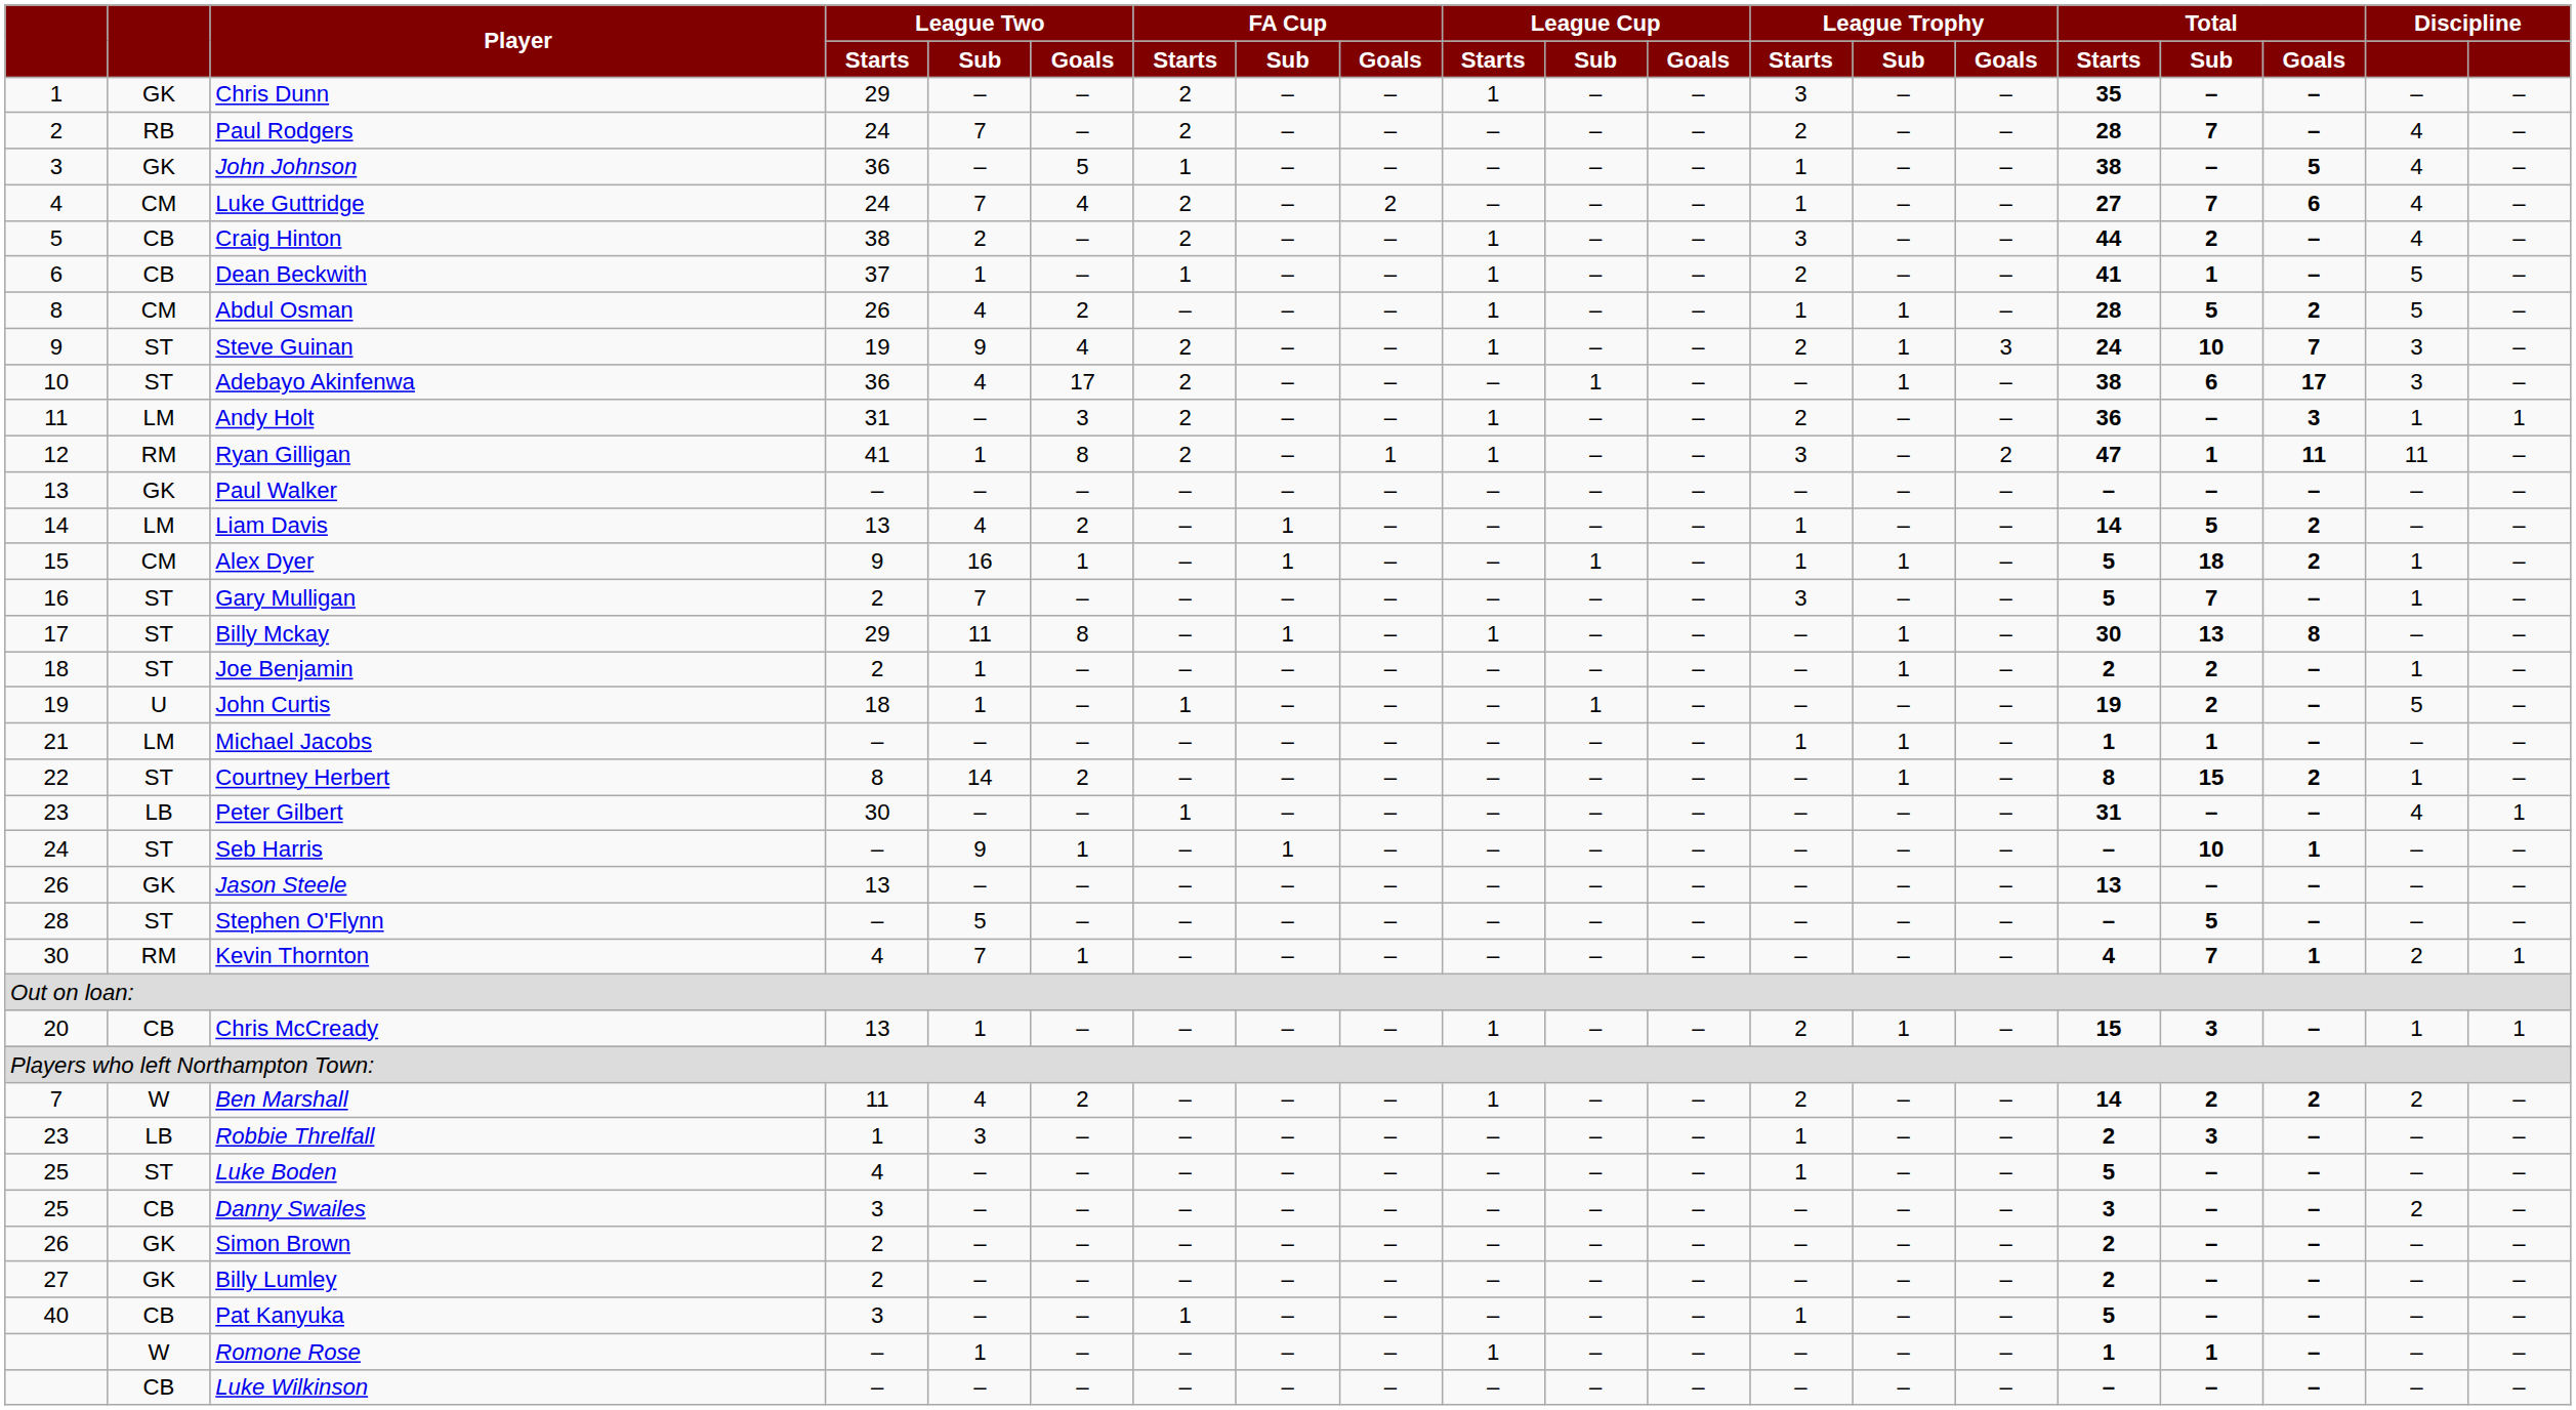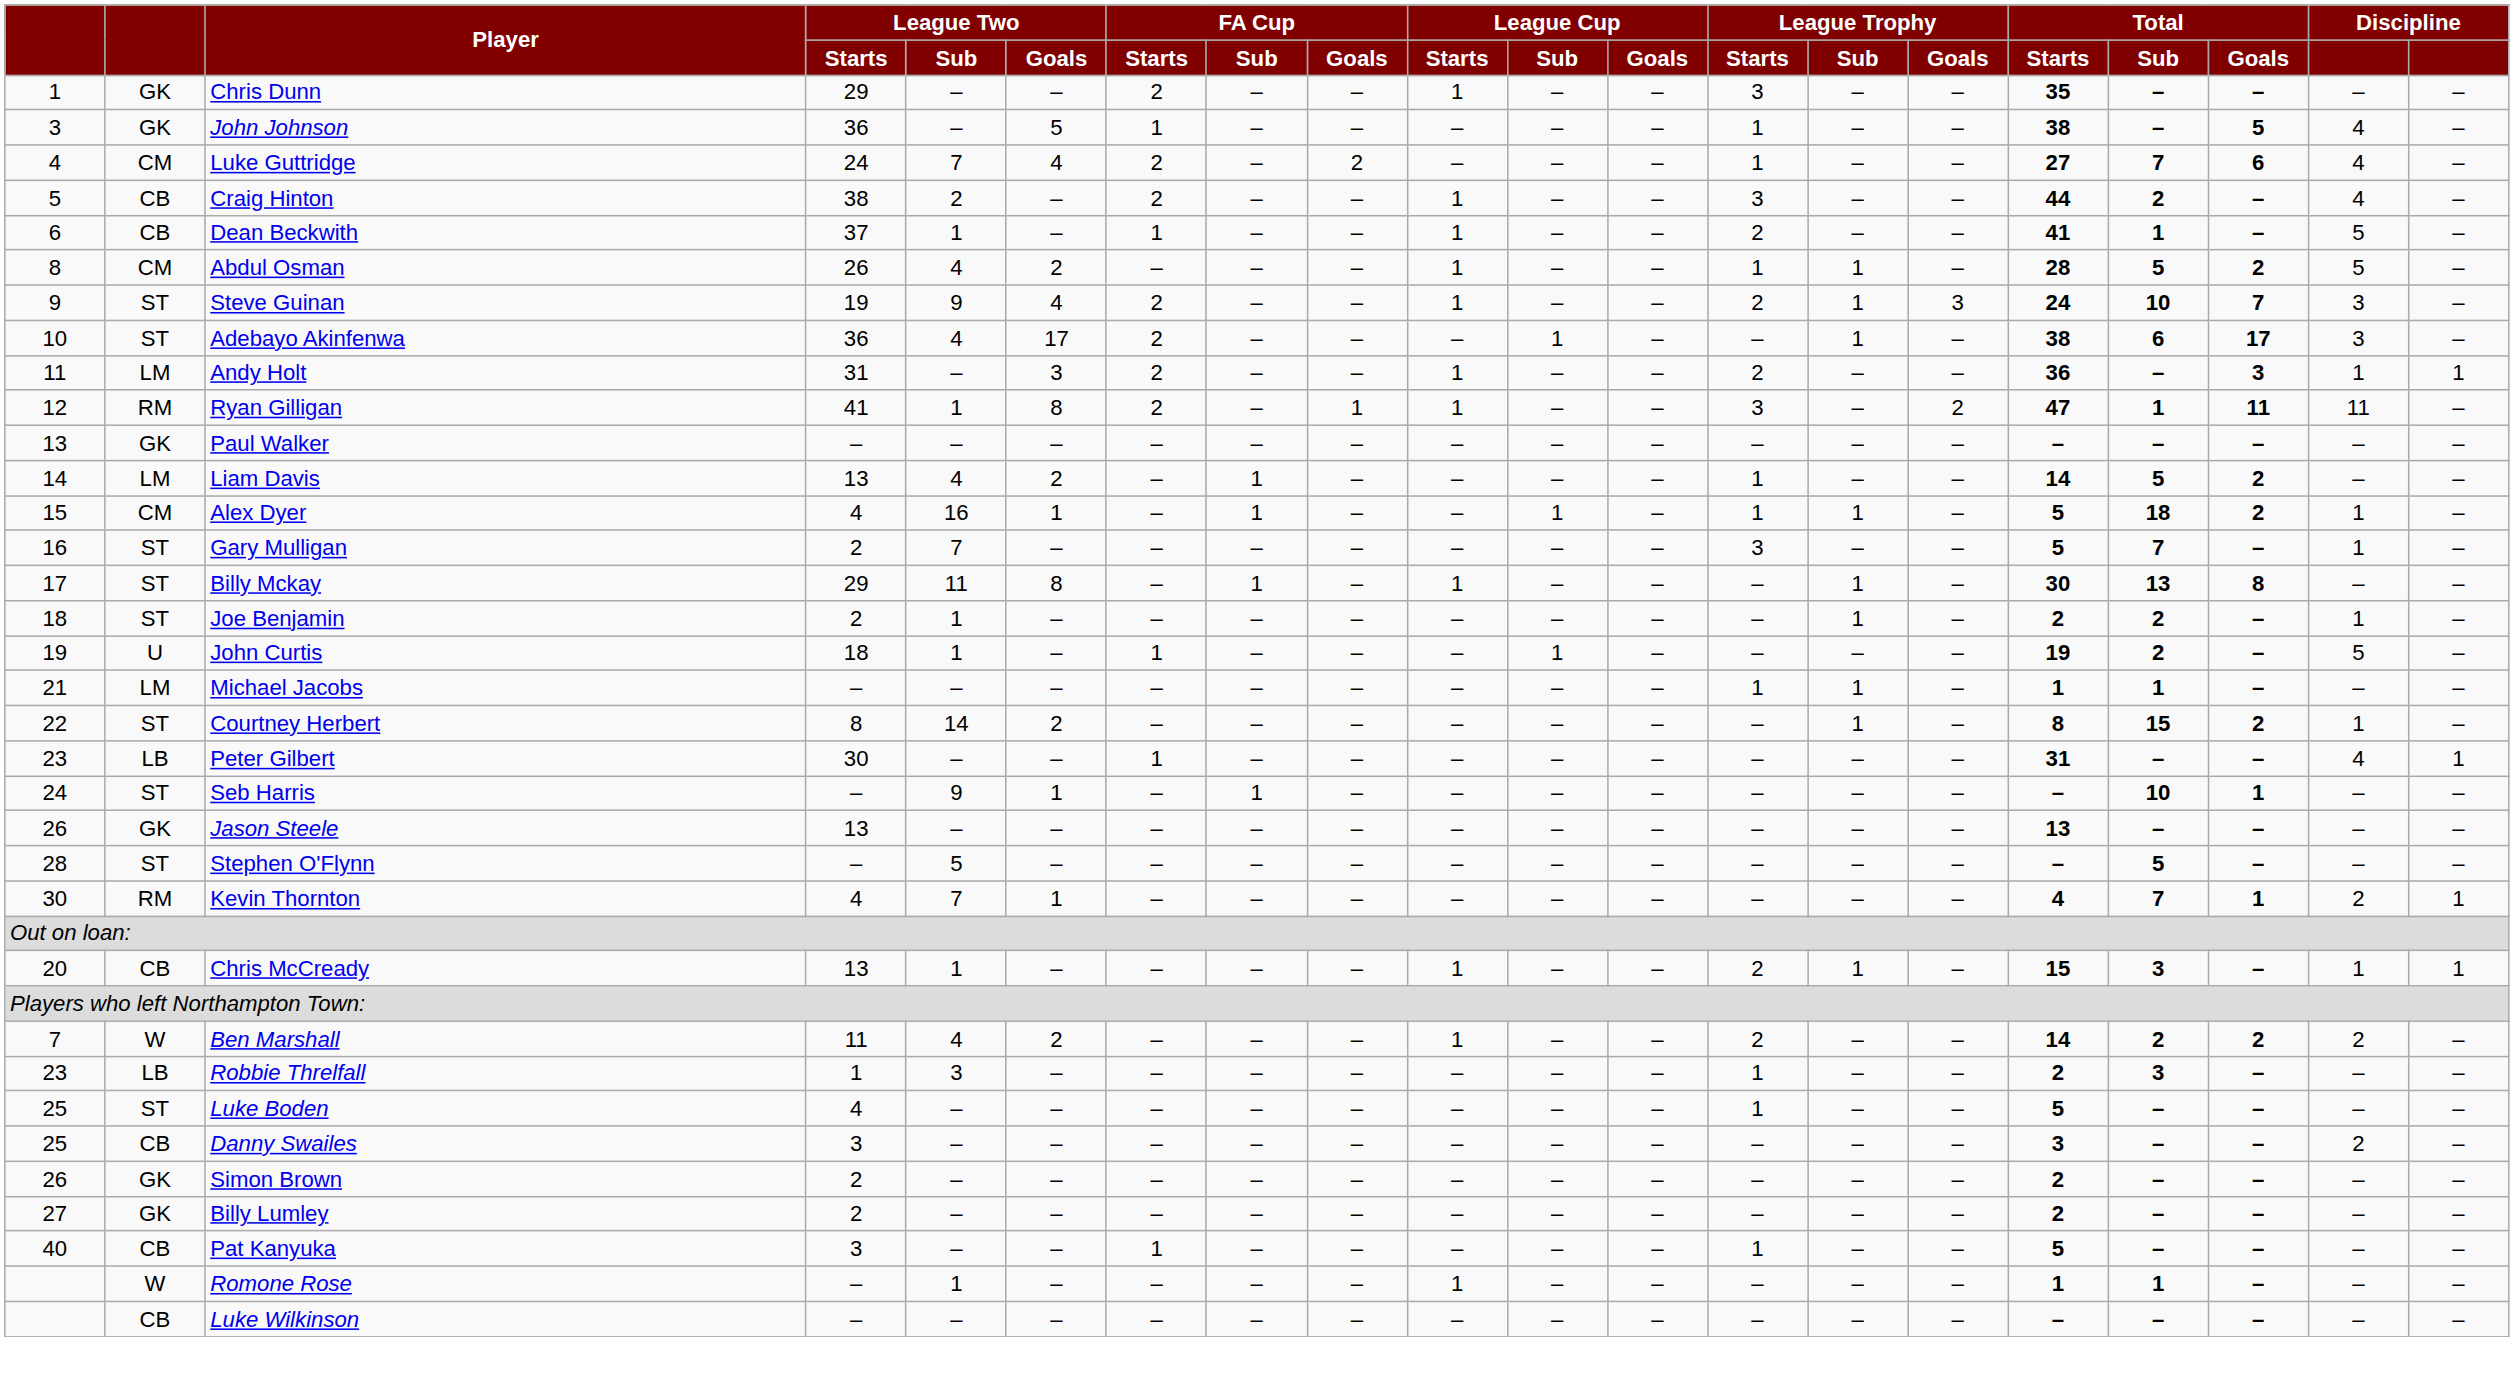- row: 2 | RB | Paul Rodgers | 24 | 7 | – | 2 | – | – | – | – | – | 2 | – | – | 28 | 7 | – | 4 | –
Alex Dyer | League Two / Starts: 9 -> 4
